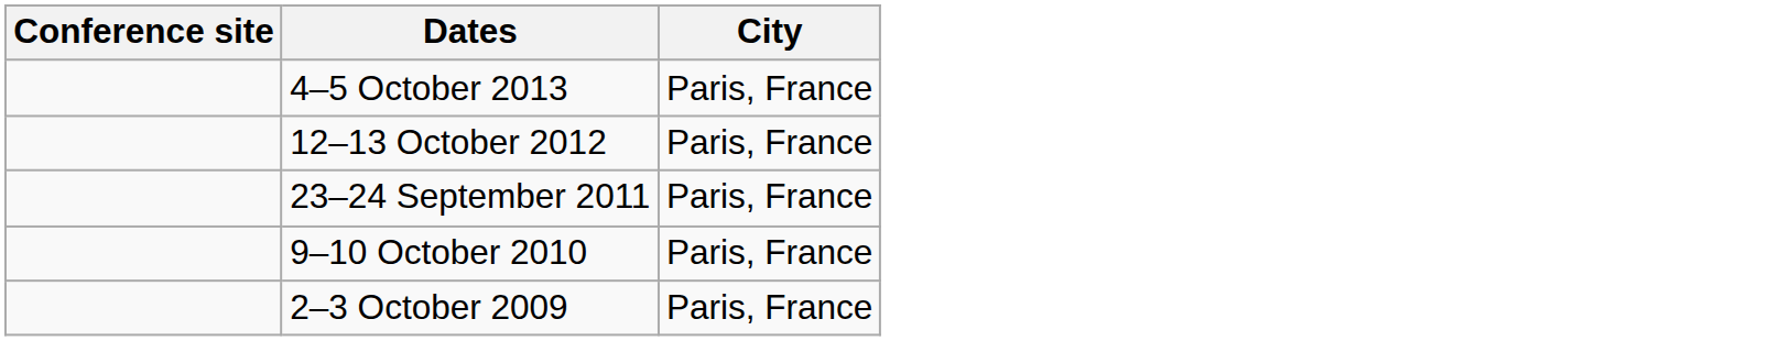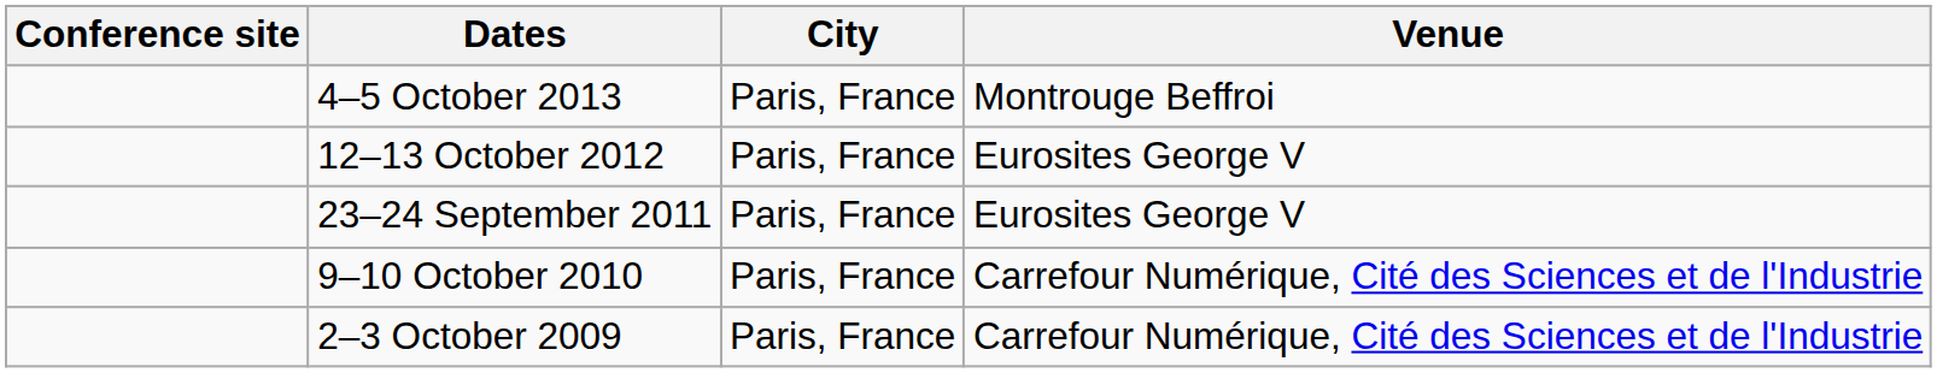+ column: Venue | Montrouge Beffroi | Eurosites George V | Eurosites George V | Carrefour Numérique, Cité des Sciences et de l'Industrie | Carrefour Numérique, Cité des Sciences et de l'Industrie
